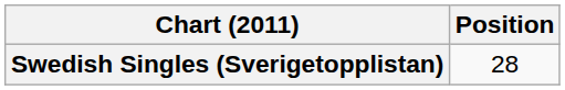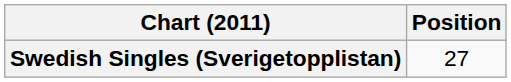Swedish Singles (Sverigetopplistan) | Position: 28 -> 27
